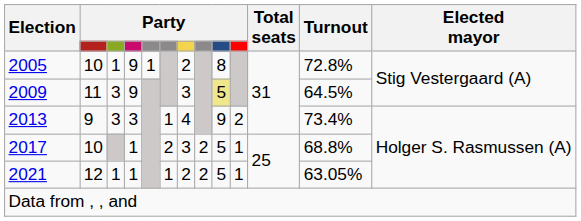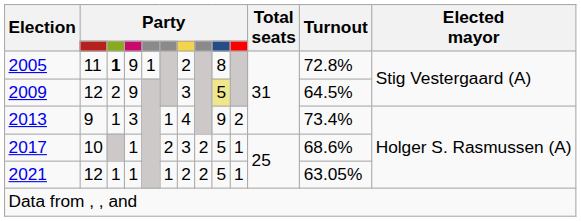2005 | column 2: 10 -> 11
2005 | column 3: normal -> bold
2009 | column 2: 11 -> 12
2009 | column 3: 3 -> 2
2013 | column 3: 3 -> 1
2017 | Turnout: 68.8% -> 68.6%
